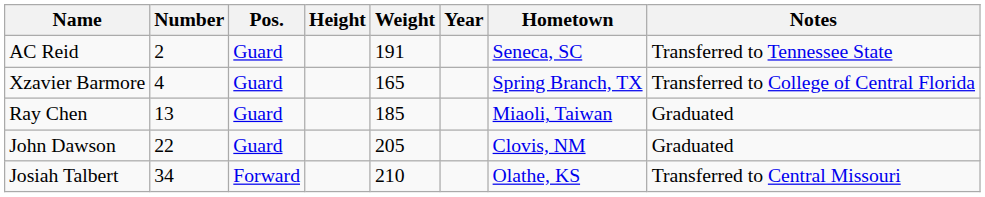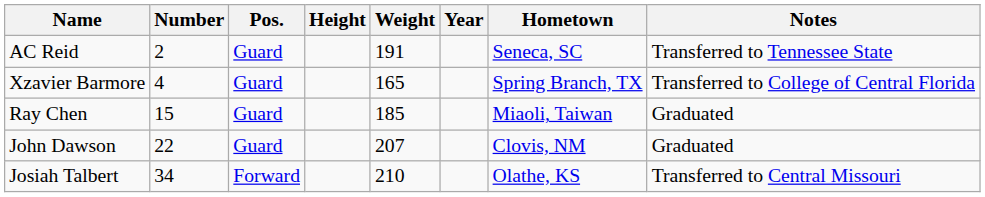Ray Chen | Number: 13 -> 15
John Dawson | Weight: 205 -> 207
